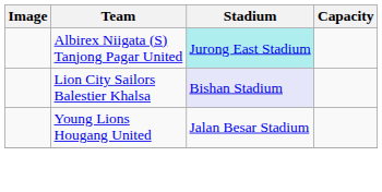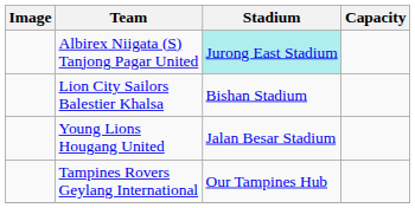Lion City Sailors Balestier Khalsa | Stadium: lavender background -> no background
+ row: Tampines Rovers Geylang International | Our Tampines Hub
